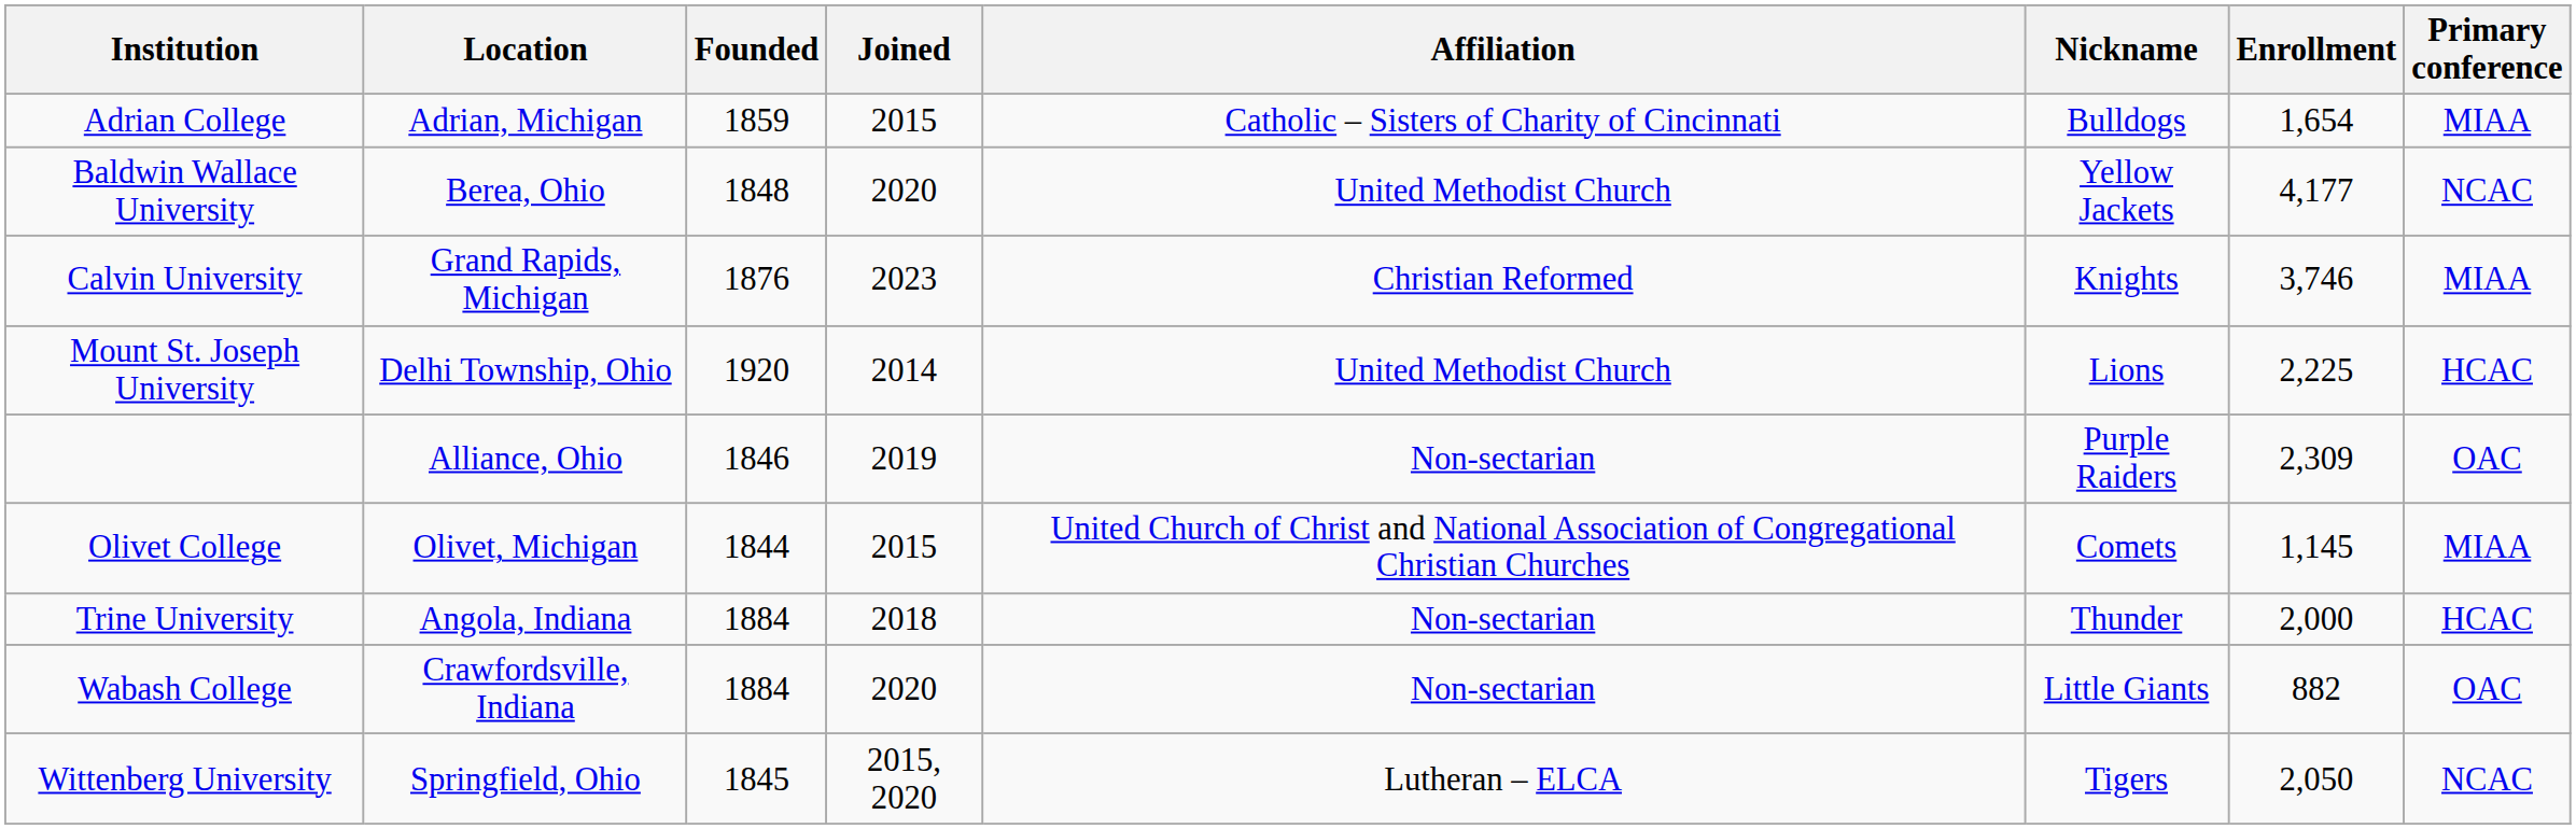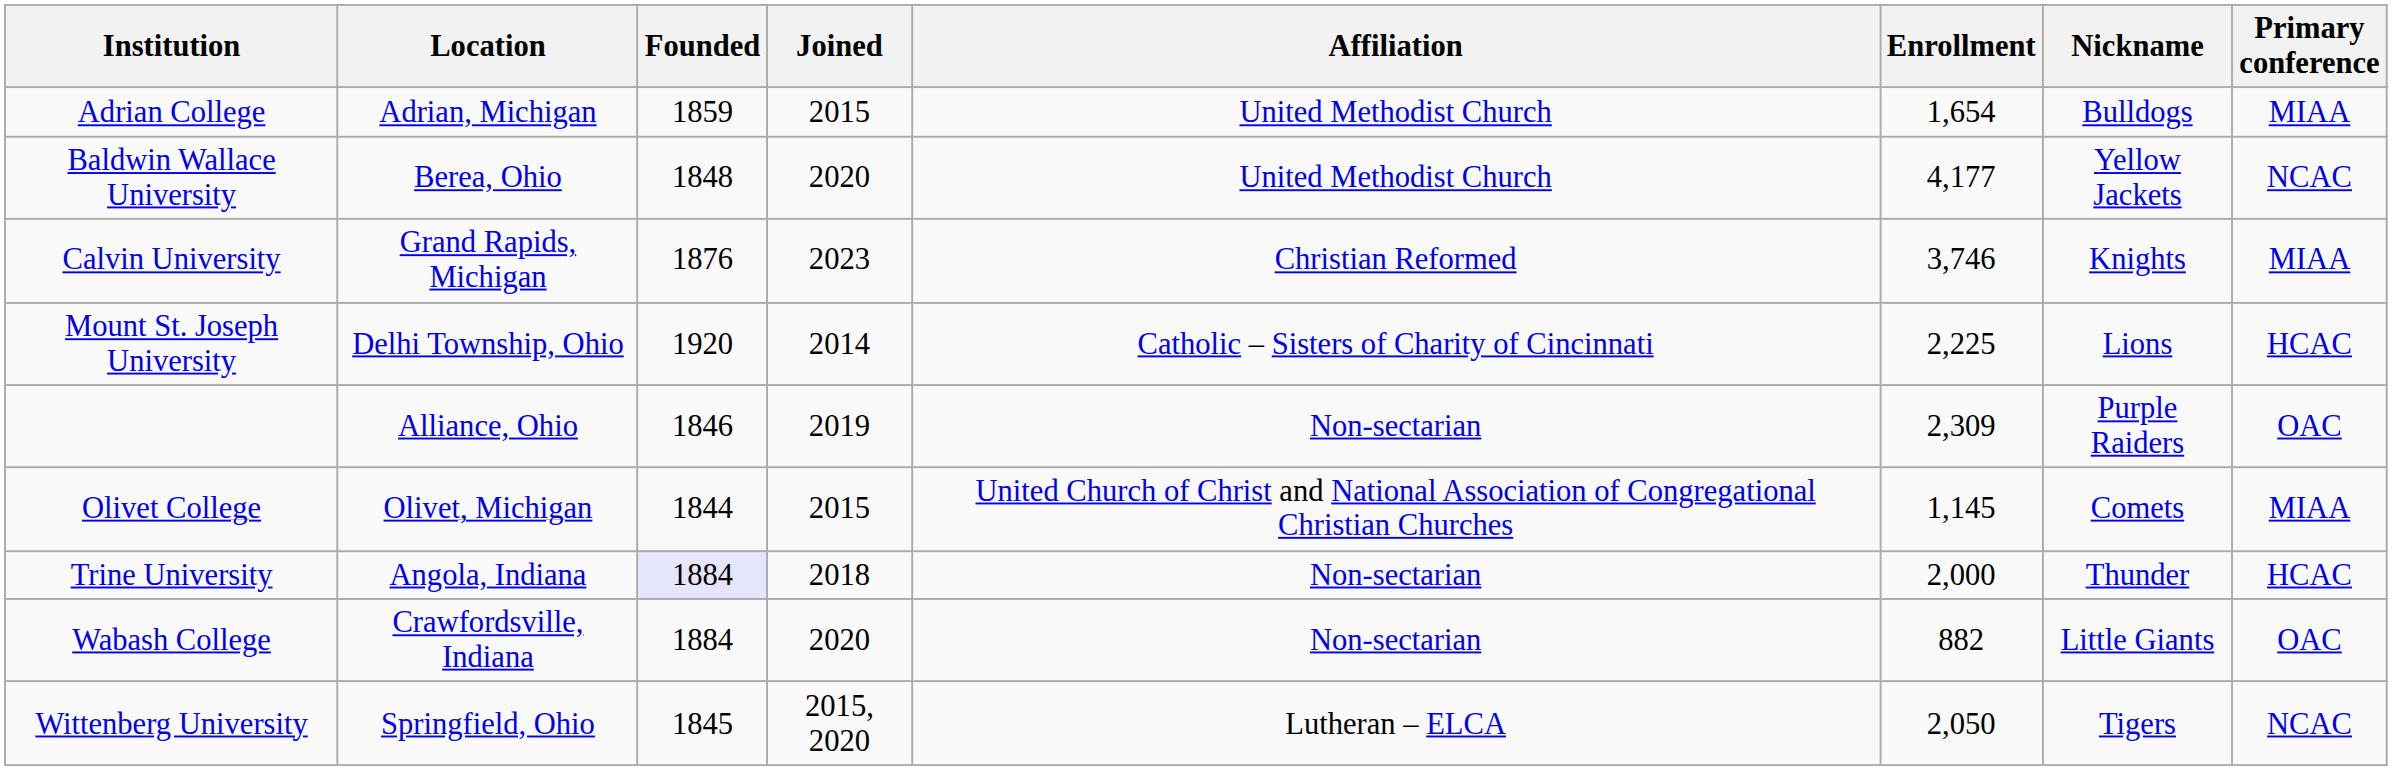columns swapped: Enrollment <-> Nickname
Adrian College | Affiliation: Catholic – Sisters of Charity of Cincinnati -> United Methodist Church
Mount St. Joseph University | Affiliation: United Methodist Church -> Catholic – Sisters of Charity of Cincinnati
Trine University | Founded: no background -> lavender background
